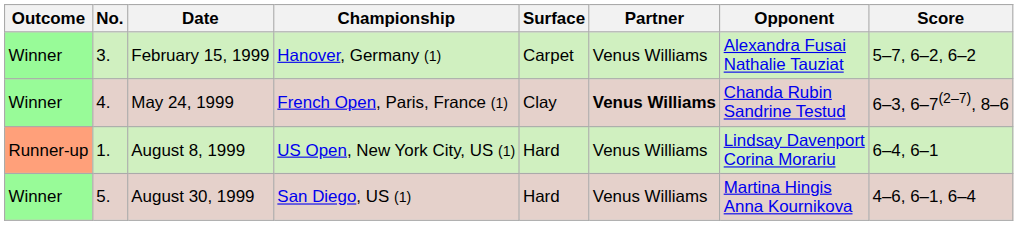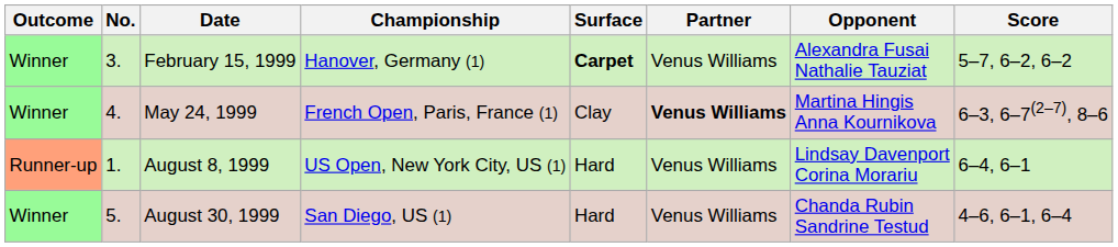February 15, 1999 | Surface: normal -> bold
May 24, 1999 | Opponent: Chanda Rubin Sandrine Testud -> Martina Hingis Anna Kournikova
August 30, 1999 | Opponent: Martina Hingis Anna Kournikova -> Chanda Rubin Sandrine Testud
